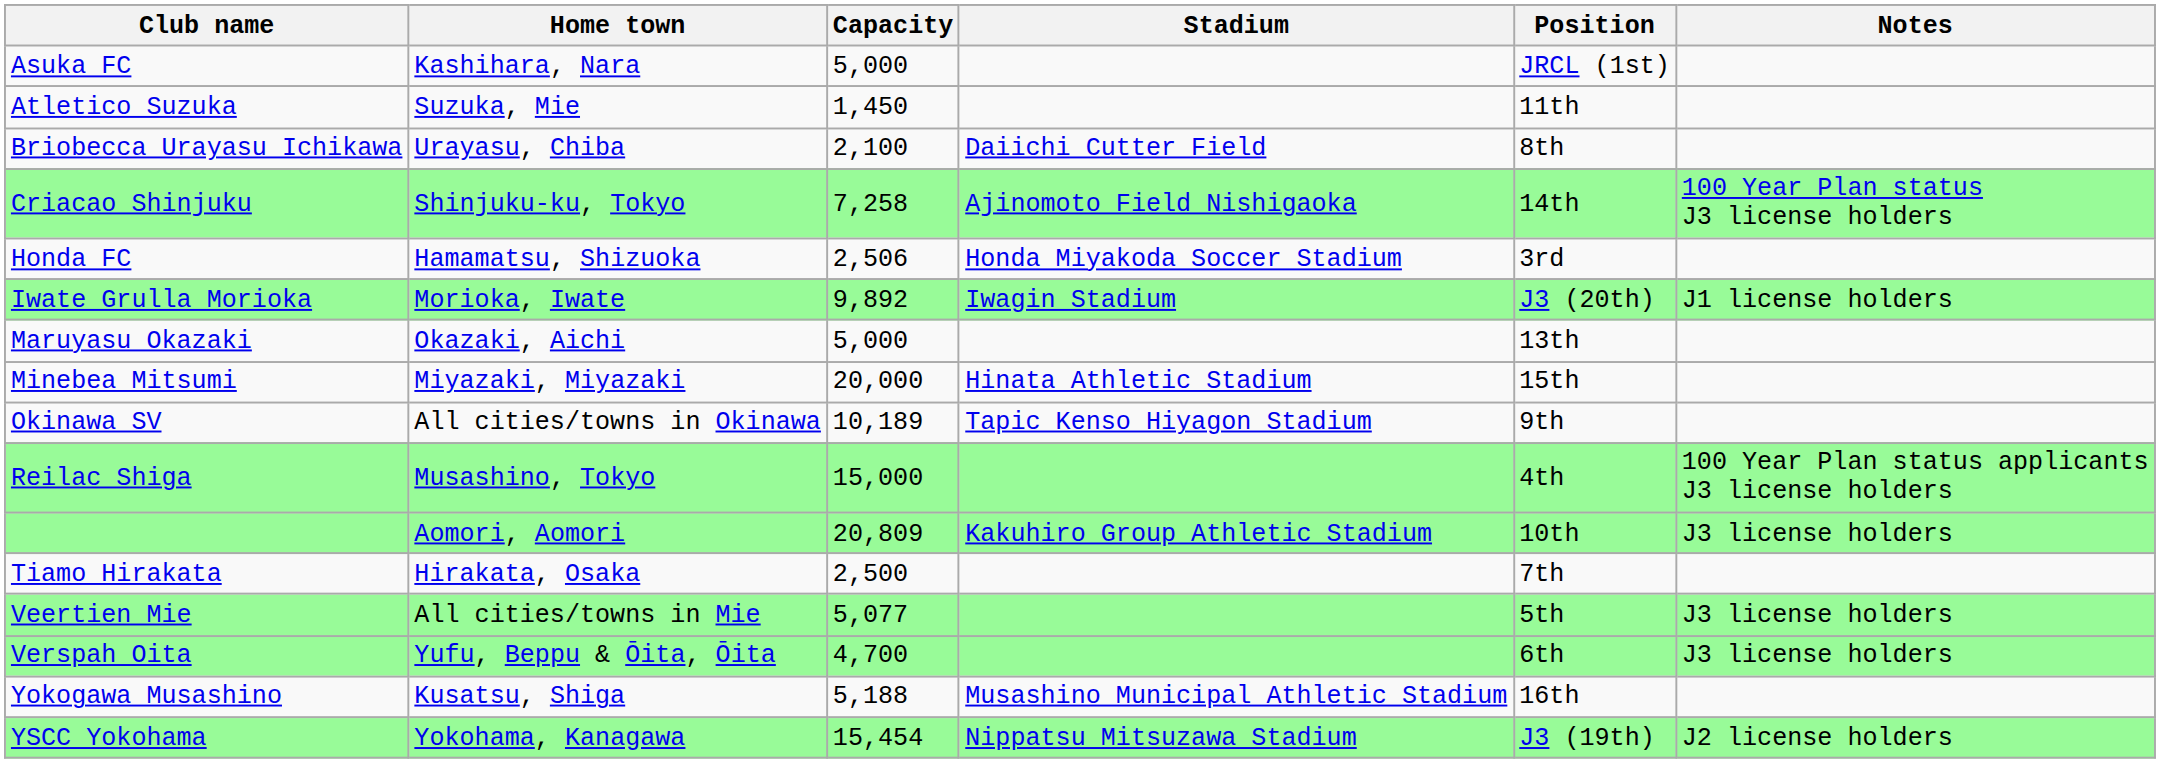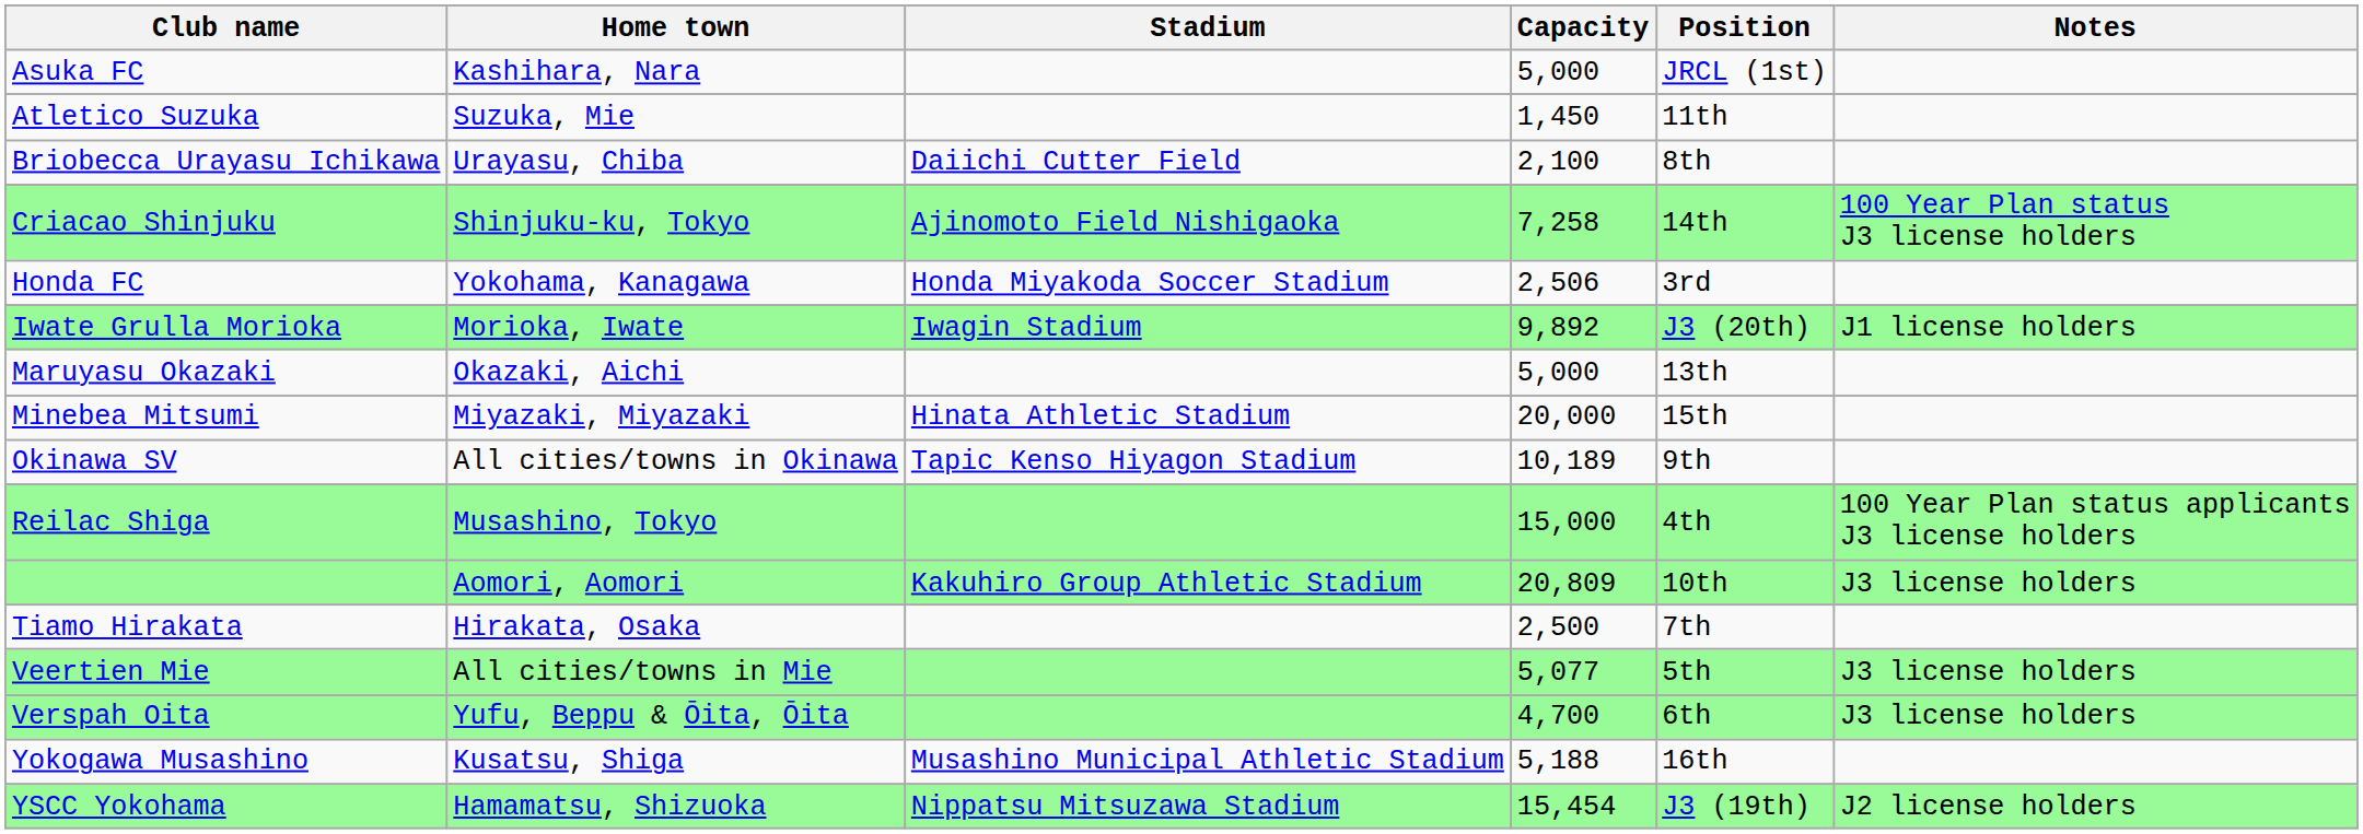columns swapped: Stadium <-> Capacity
Honda FC | Home town: Hamamatsu, Shizuoka -> Yokohama, Kanagawa
YSCC Yokohama | Home town: Yokohama, Kanagawa -> Hamamatsu, Shizuoka
